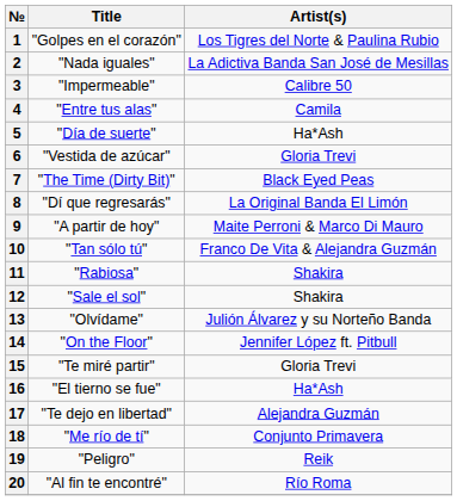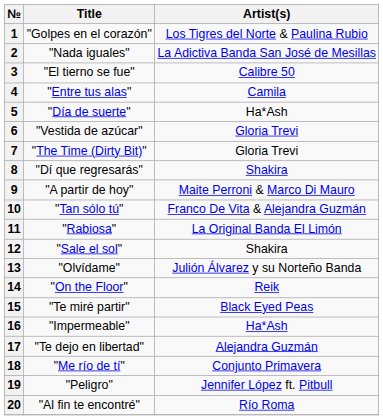3 | Title: "Impermeable" -> "El tierno se fue"
7 | Artist(s): Black Eyed Peas -> Gloria Trevi
8 | Artist(s): La Original Banda El Limón -> Shakira
11 | Artist(s): Shakira -> La Original Banda El Limón
14 | Artist(s): Jennifer López ft. Pitbull -> Reik
15 | Artist(s): Gloria Trevi -> Black Eyed Peas
16 | Title: "El tierno se fue" -> "Impermeable"
19 | Artist(s): Reik -> Jennifer López ft. Pitbull
